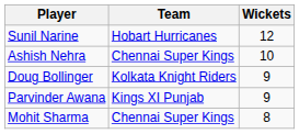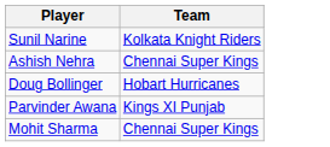- column: Wickets | 12 | 10 | 9 | 9 | 8
Sunil Narine | Team: Hobart Hurricanes -> Kolkata Knight Riders
Doug Bollinger | Team: Kolkata Knight Riders -> Hobart Hurricanes
